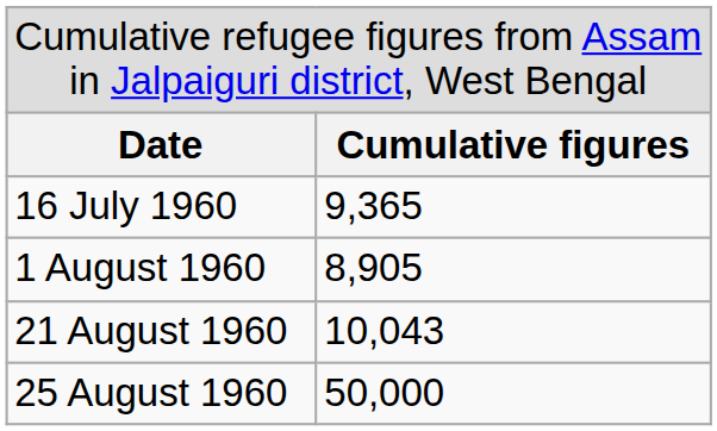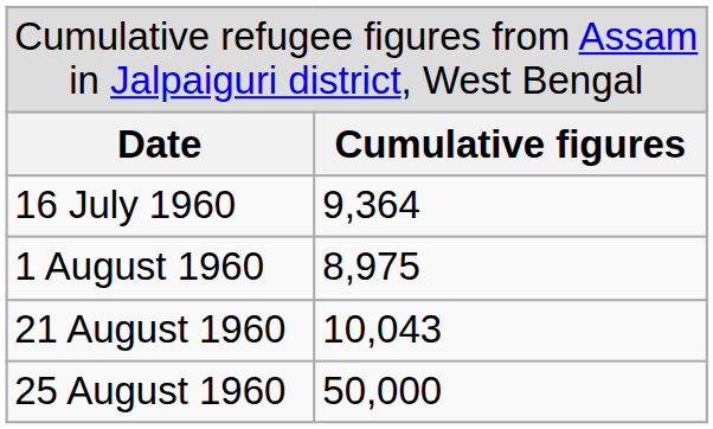16 July 1960 | column 2: 9,365 -> 9,364
1 August 1960 | column 2: 8,905 -> 8,975
